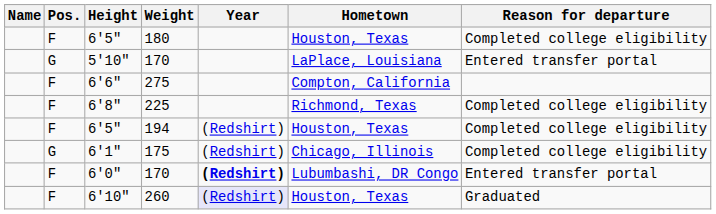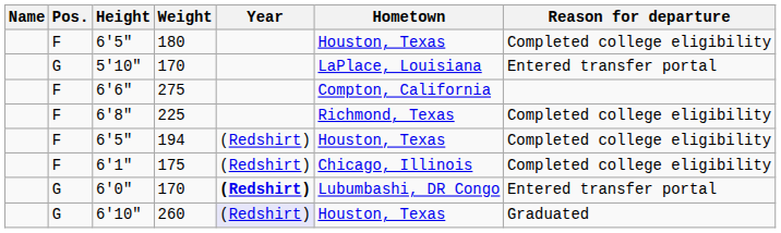6'1" | Pos.: G -> F
6'0" | Pos.: F -> G
6'10" | Pos.: F -> G
